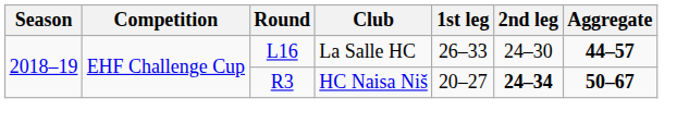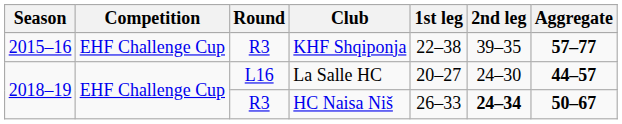+ row: 2015–16 | EHF Challenge Cup | R3 | KHF Shqiponja | 22–38 | 39–35 | 57–77
La Salle HC | 1st leg: 26–33 -> 20–27
HC Naisa Niš | 1st leg: 20–27 -> 26–33
